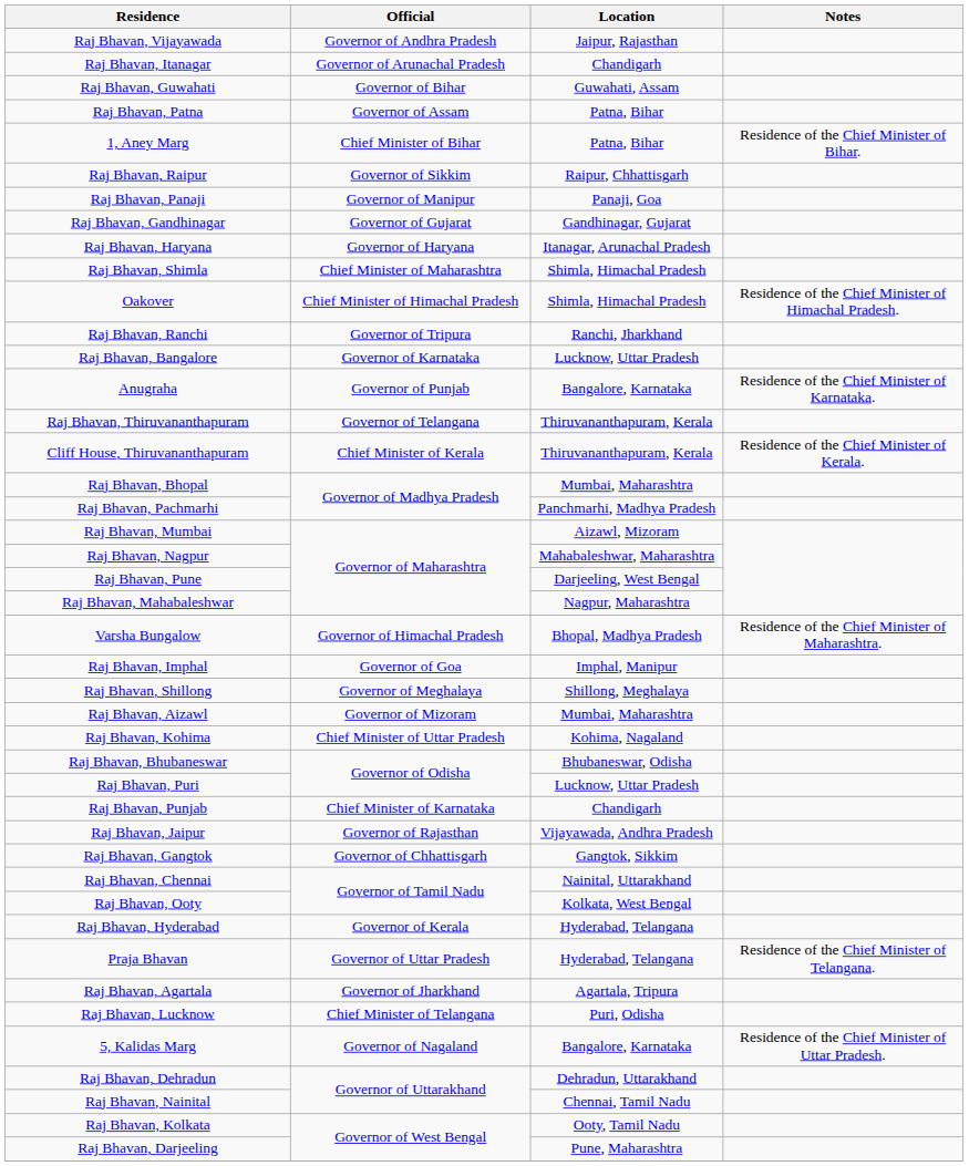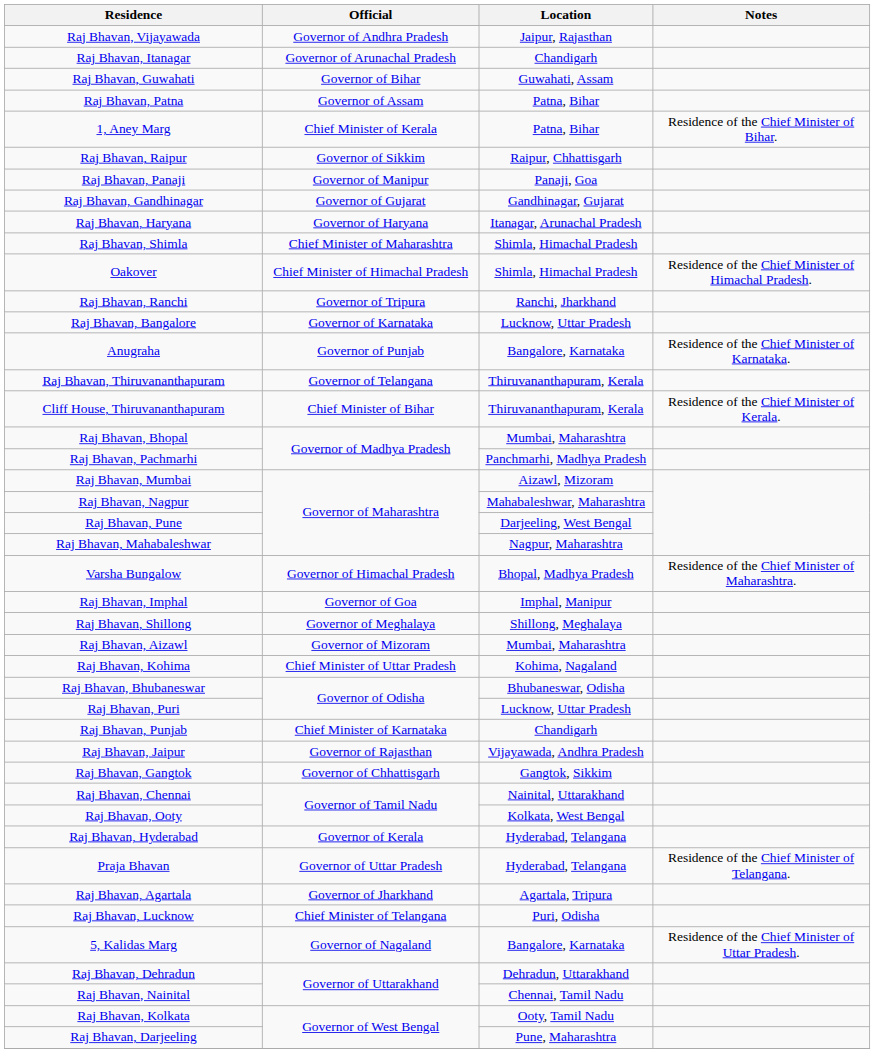1, Aney Marg | Official: Chief Minister of Bihar -> Chief Minister of Kerala
Cliff House, Thiruvananthapuram | Official: Chief Minister of Kerala -> Chief Minister of Bihar
